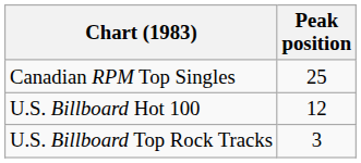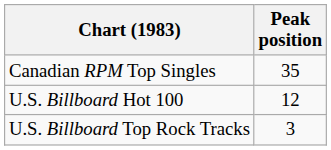Canadian RPM Top Singles | Peak position: 25 -> 35
